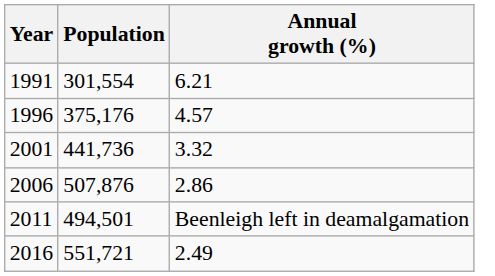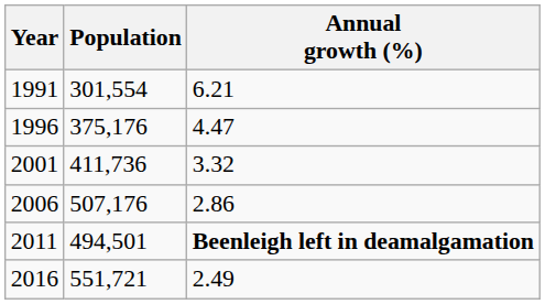1996 | Annual growth (%): 4.57 -> 4.47
2001 | Population: 441,736 -> 411,736
2006 | Population: 507,876 -> 507,176
2011 | Annual growth (%): normal -> bold
